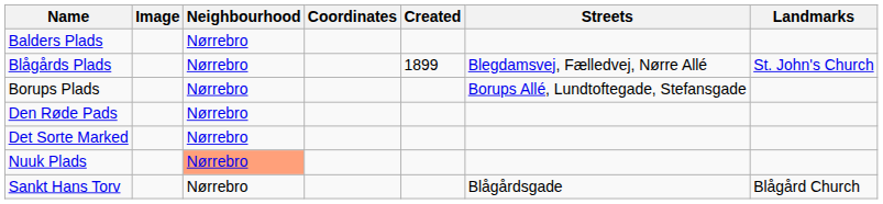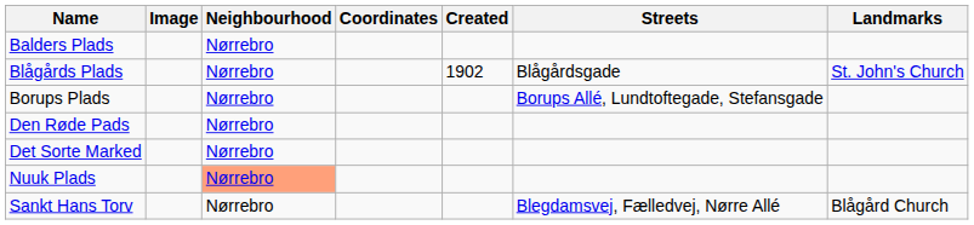Blågårds Plads | Created: 1899 -> 1902
Blågårds Plads | Streets: Blegdamsvej, Fælledvej, Nørre Allé -> Blågårdsgade
Sankt Hans Torv | Streets: Blågårdsgade -> Blegdamsvej, Fælledvej, Nørre Allé
